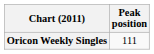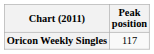Oricon Weekly Singles | Peak position: 111 -> 117
